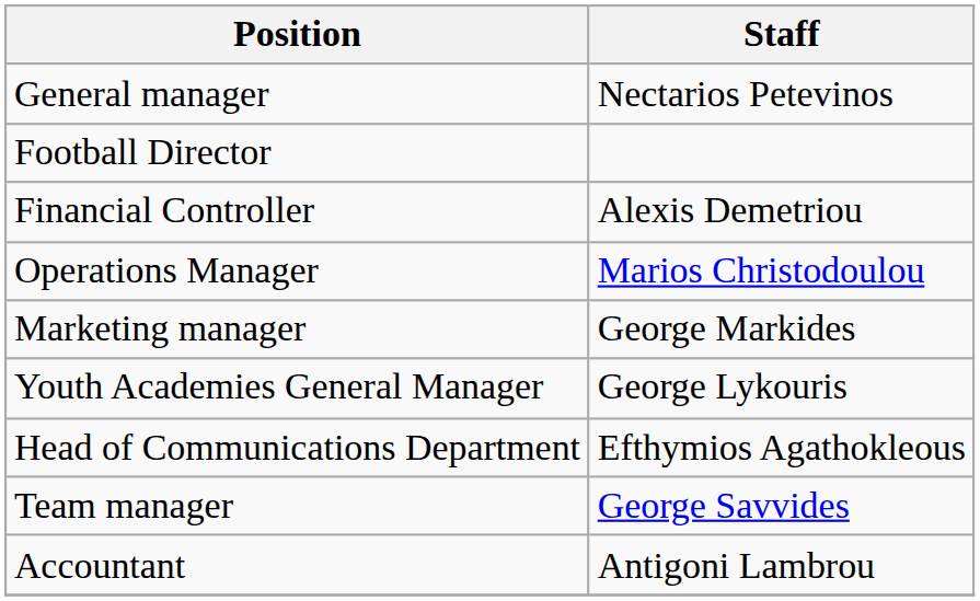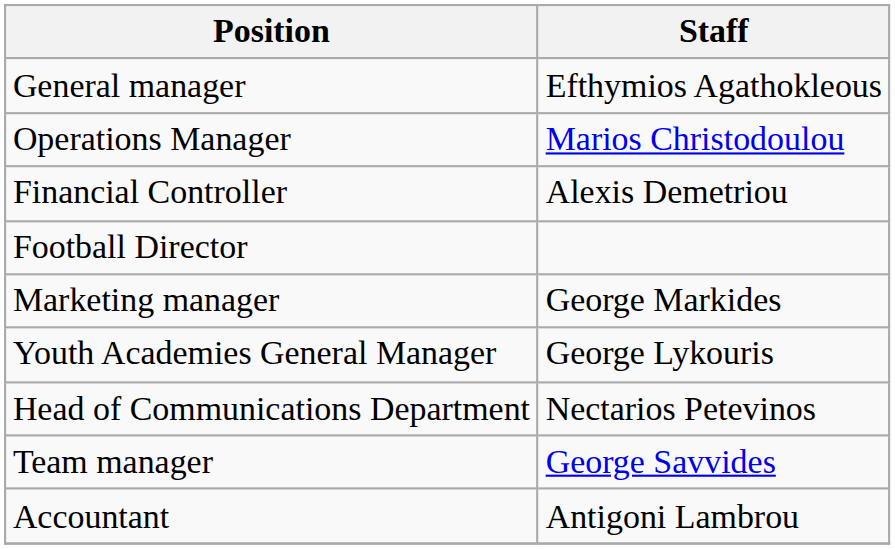General manager | Staff: Nectarios Petevinos -> Efthymios Agathokleous
rows swapped: Football Director <-> Operations Manager
Head of Communications Department | Staff: Efthymios Agathokleous -> Nectarios Petevinos
